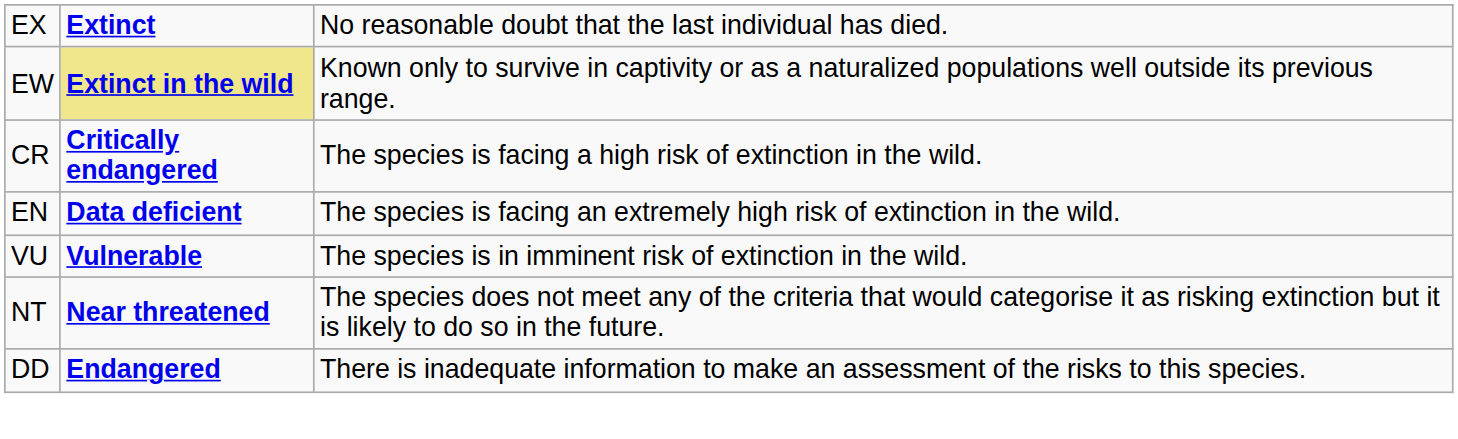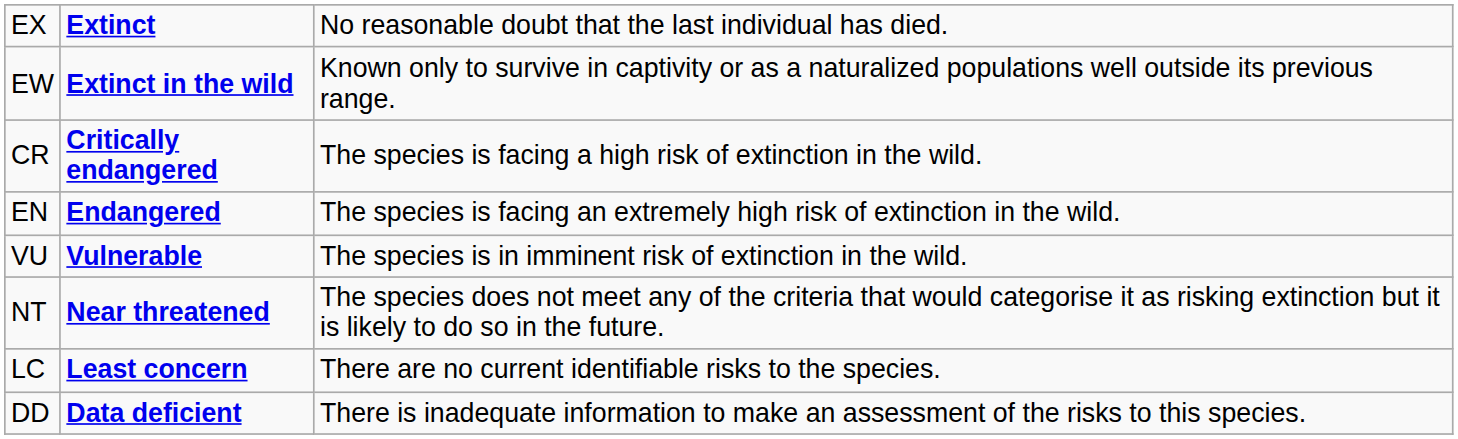EW | column 2: khaki background -> no background
EN | column 2: Data deficient -> Endangered
+ row: LC | Least concern | There are no current identifiable risks to the species.
DD | column 2: Endangered -> Data deficient
